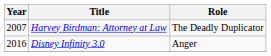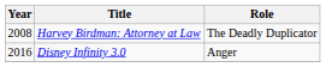Harvey Birdman: Attorney at Law | Year: 2007 -> 2008
